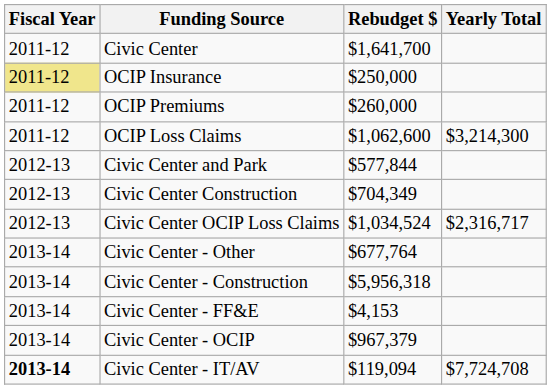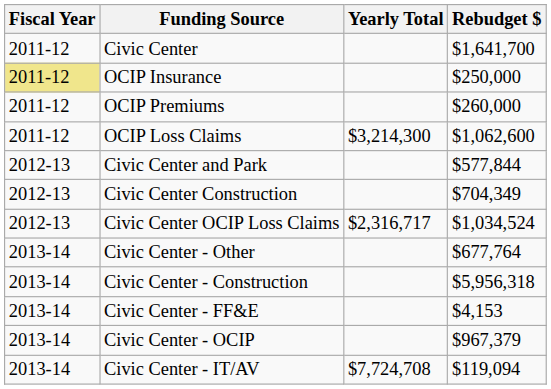columns swapped: Rebudget $ <-> Yearly Total
Civic Center - IT/AV | Fiscal Year: bold -> normal
